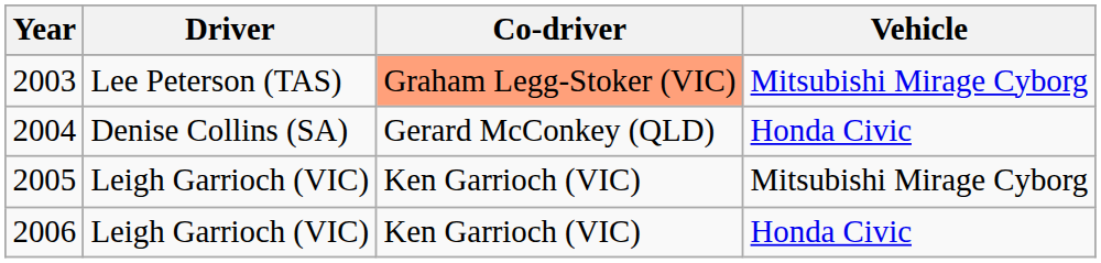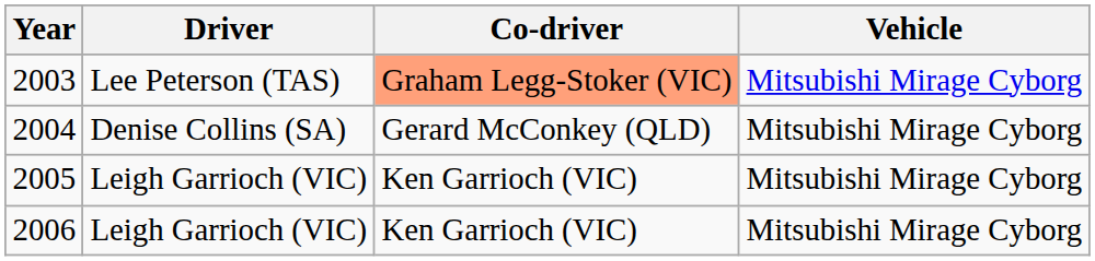2004 | Vehicle: Honda Civic -> Mitsubishi Mirage Cyborg
2006 | Vehicle: Honda Civic -> Mitsubishi Mirage Cyborg
